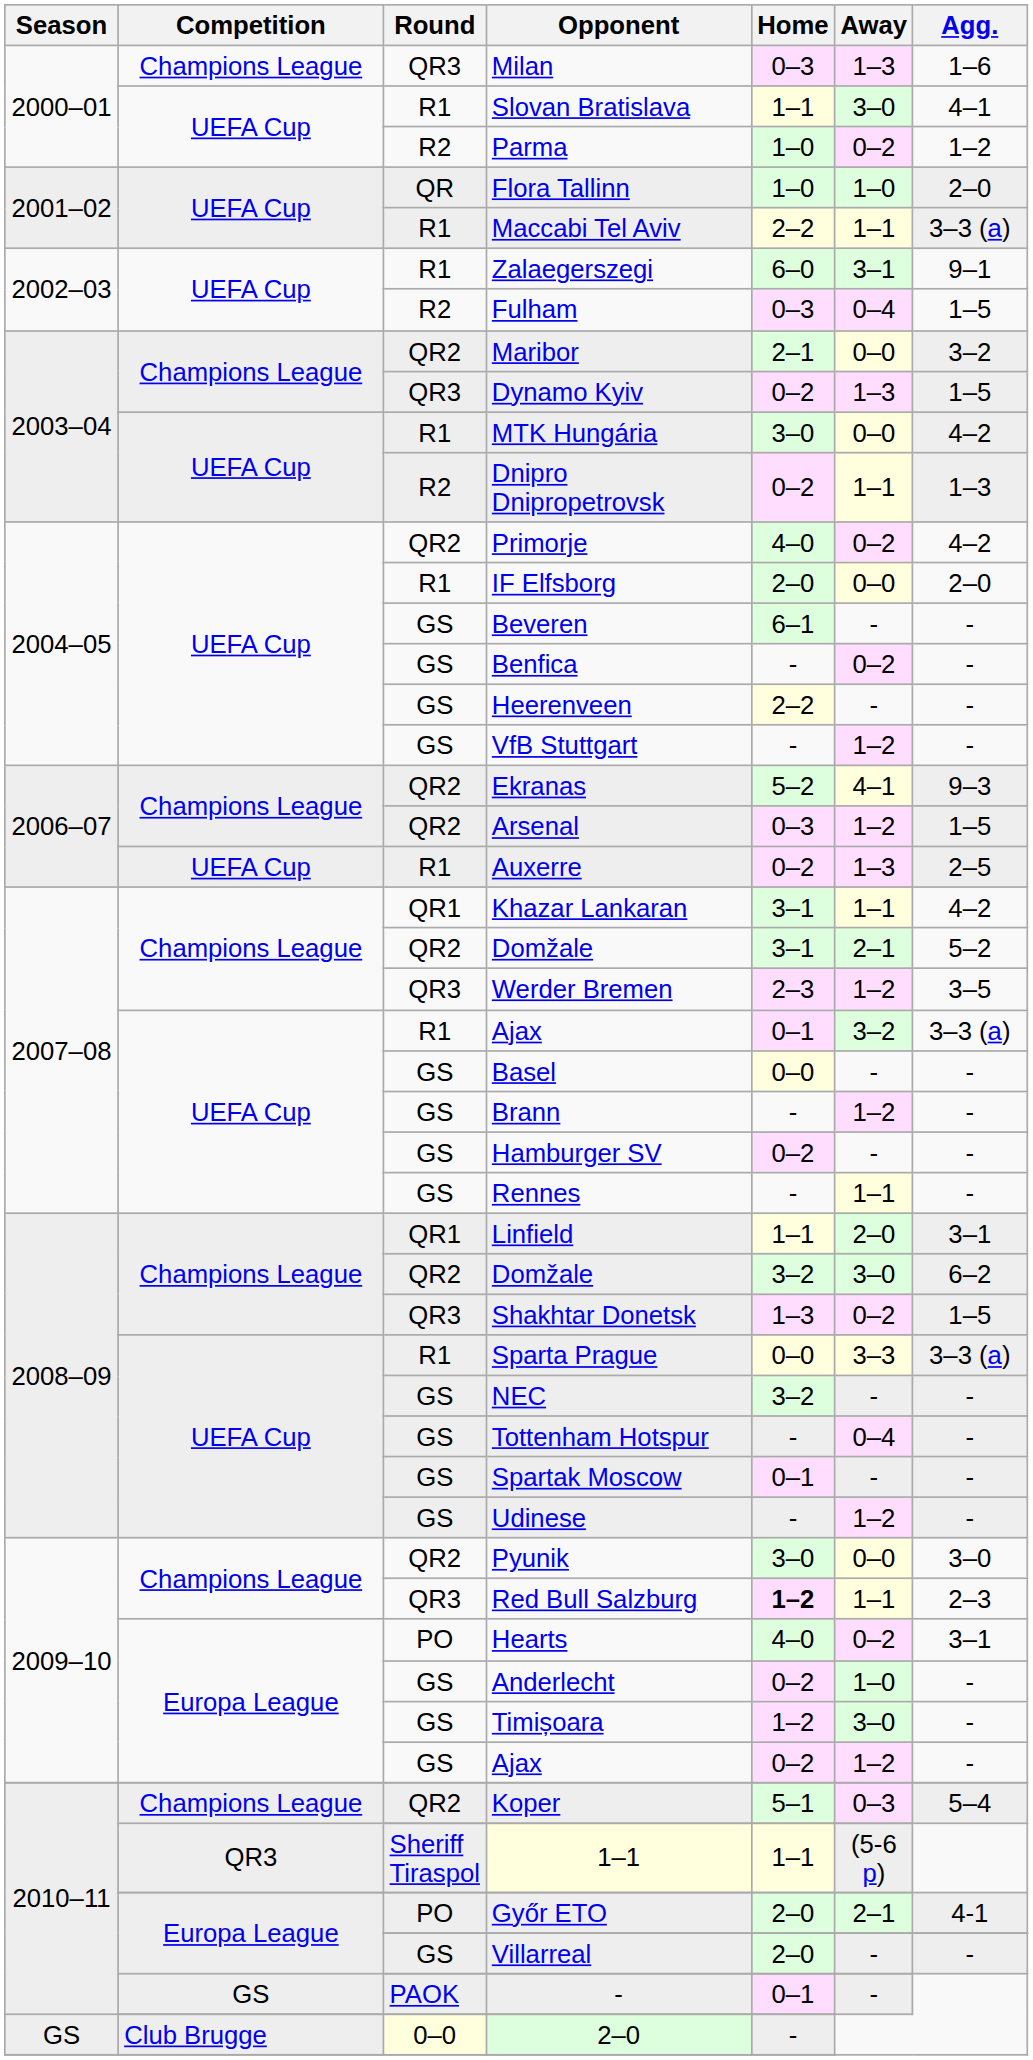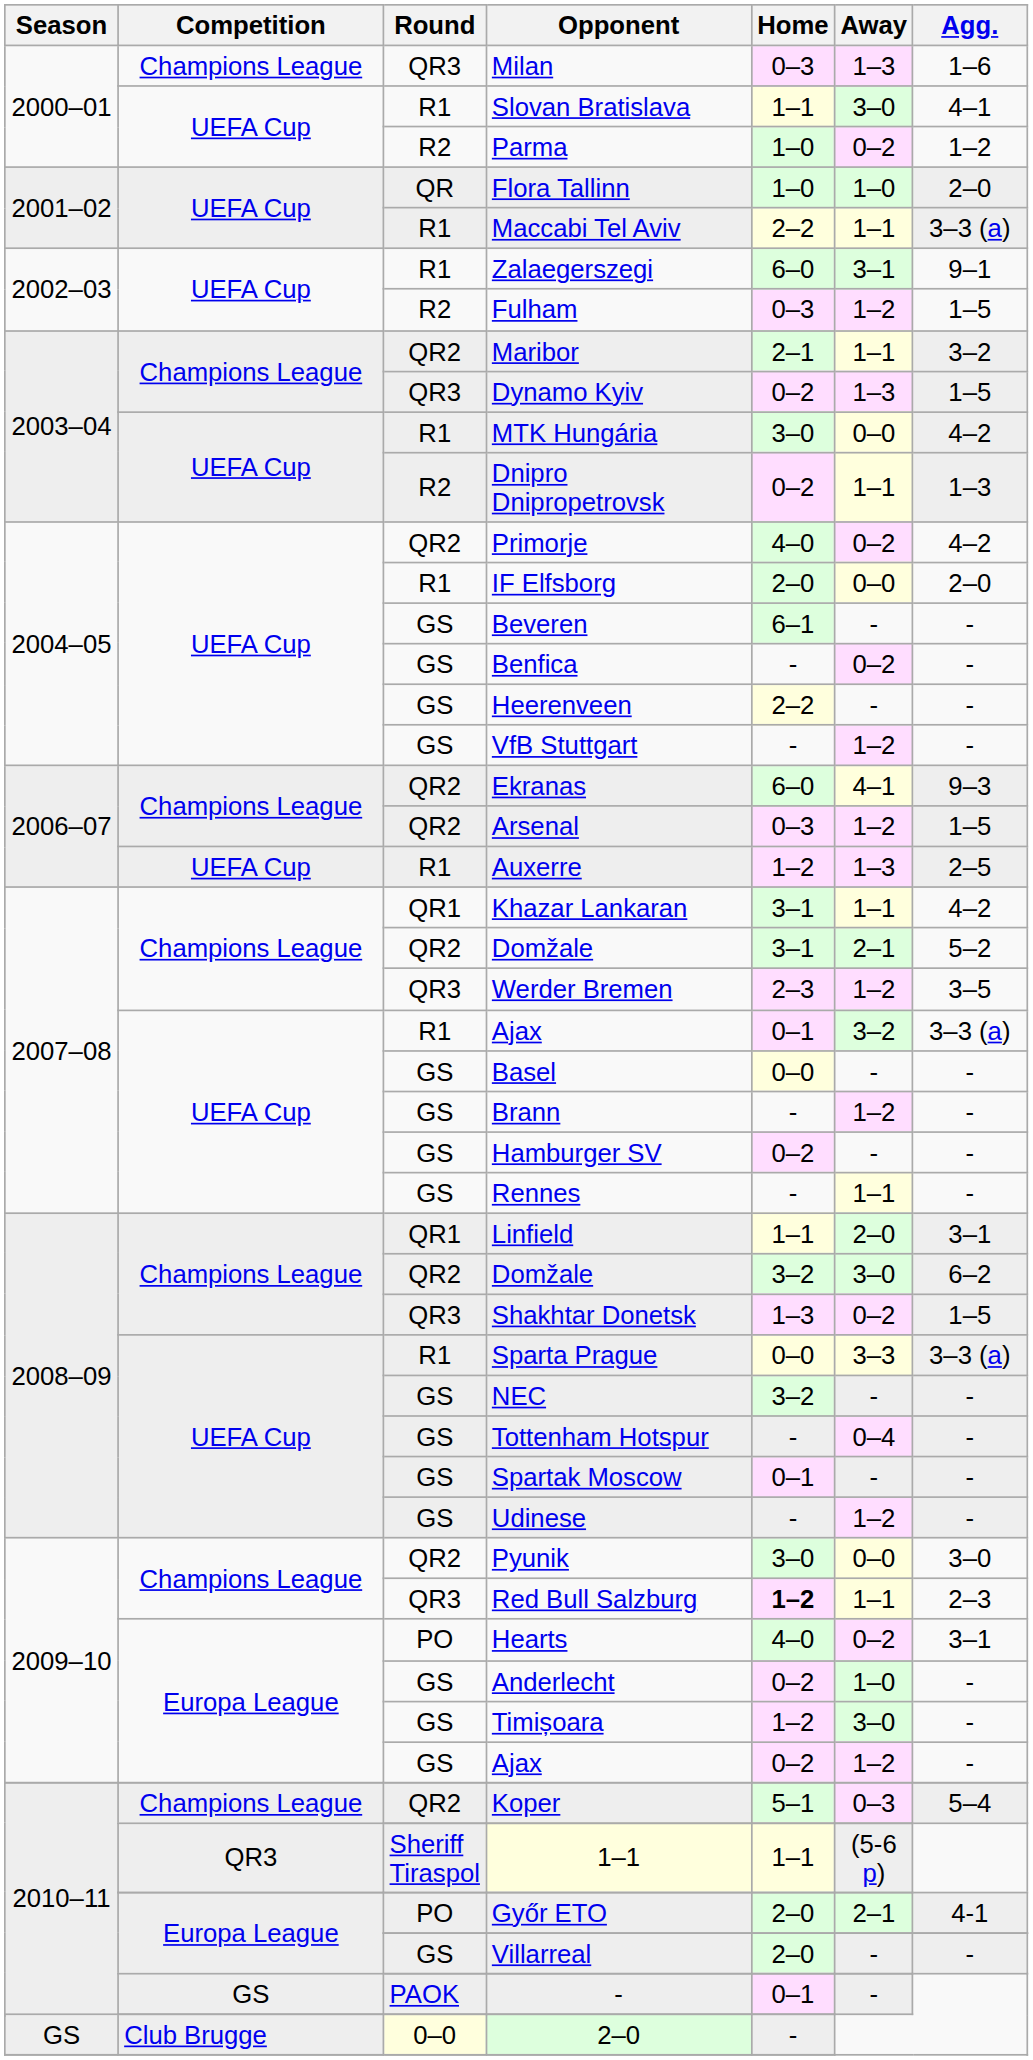Fulham | Away: 0–4 -> 1–2
Maribor | Away: 0–0 -> 1–1
Ekranas | Home: 5–2 -> 6–0
Auxerre | Home: 0–2 -> 1–2
